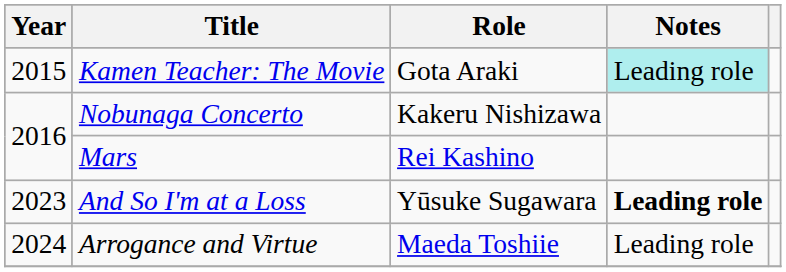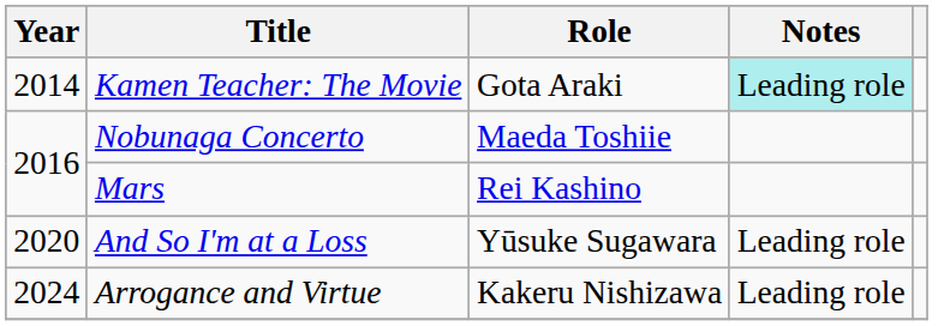Kamen Teacher: The Movie | Year: 2015 -> 2014
Nobunaga Concerto | Role: Kakeru Nishizawa -> Maeda Toshiie
And So I'm at a Loss | Year: 2023 -> 2020
And So I'm at a Loss | Notes: bold -> normal
Arrogance and Virtue | Role: Maeda Toshiie -> Kakeru Nishizawa
